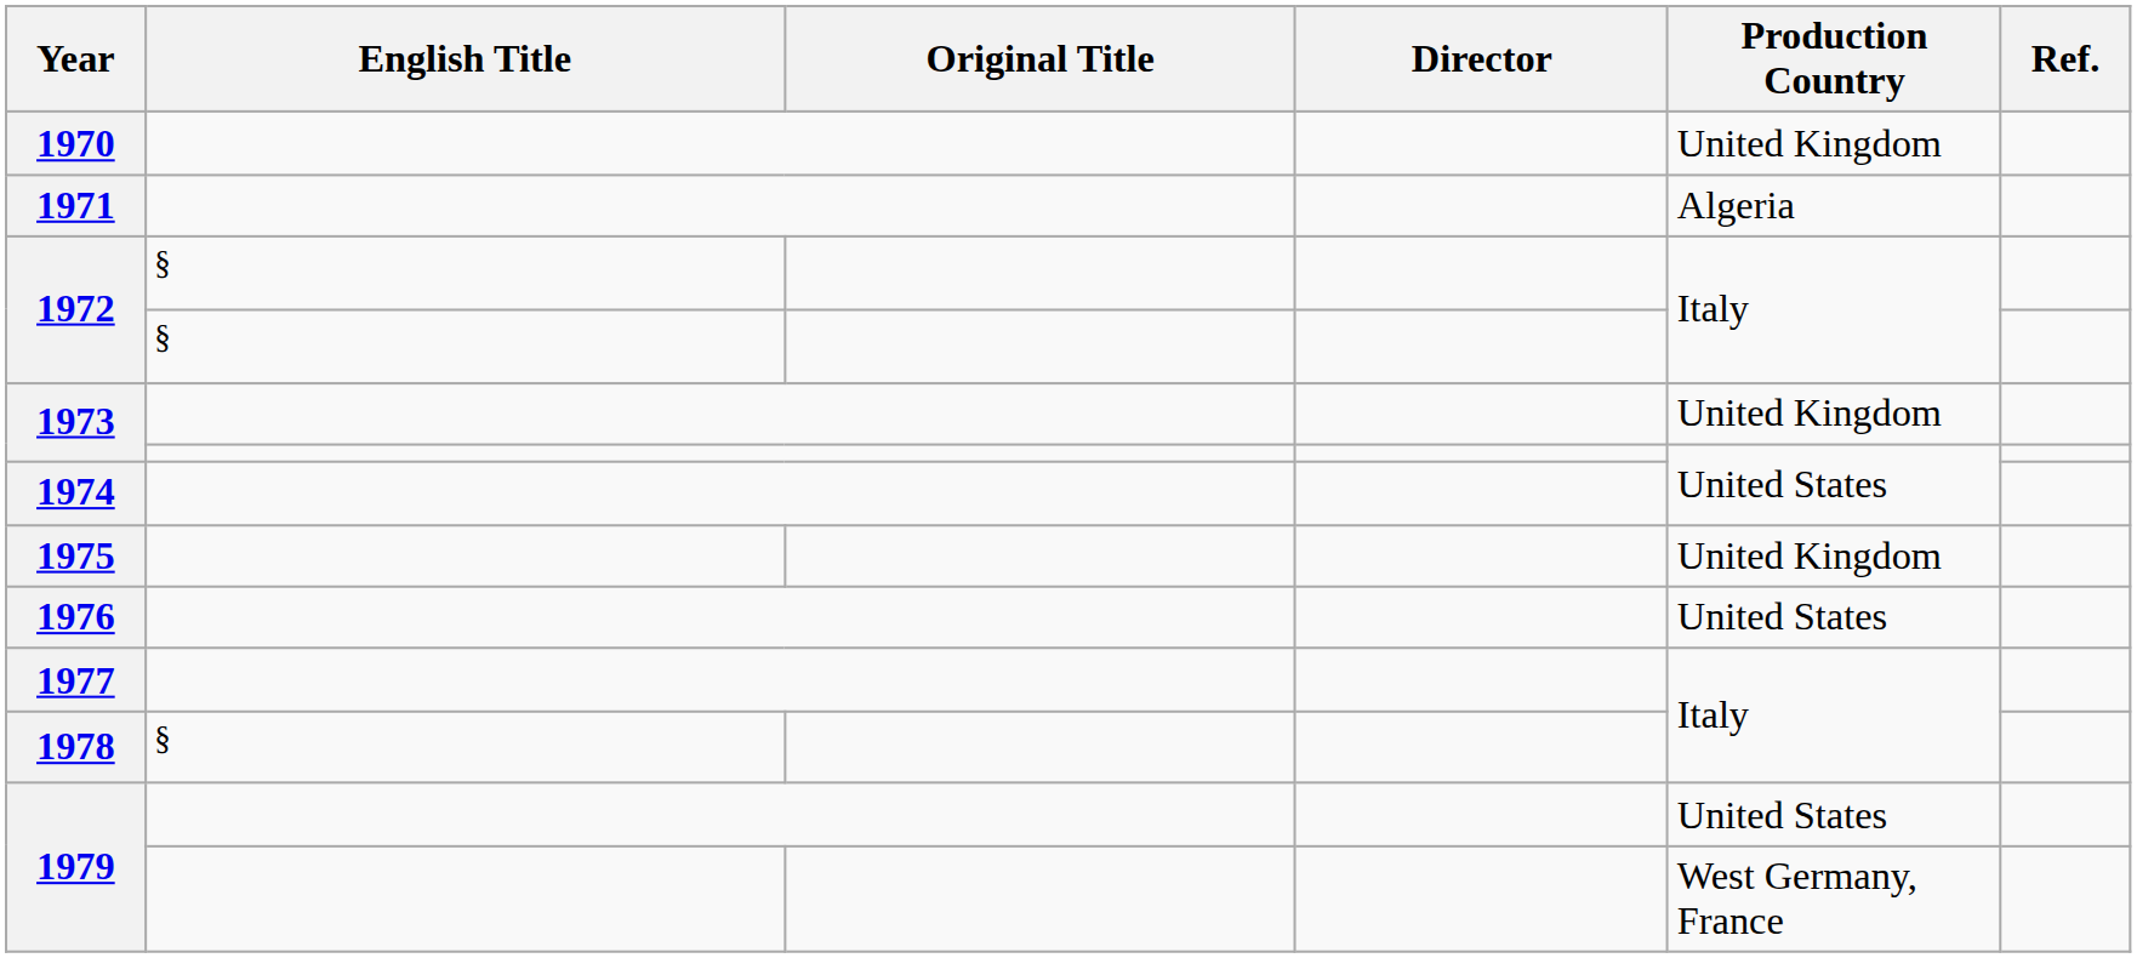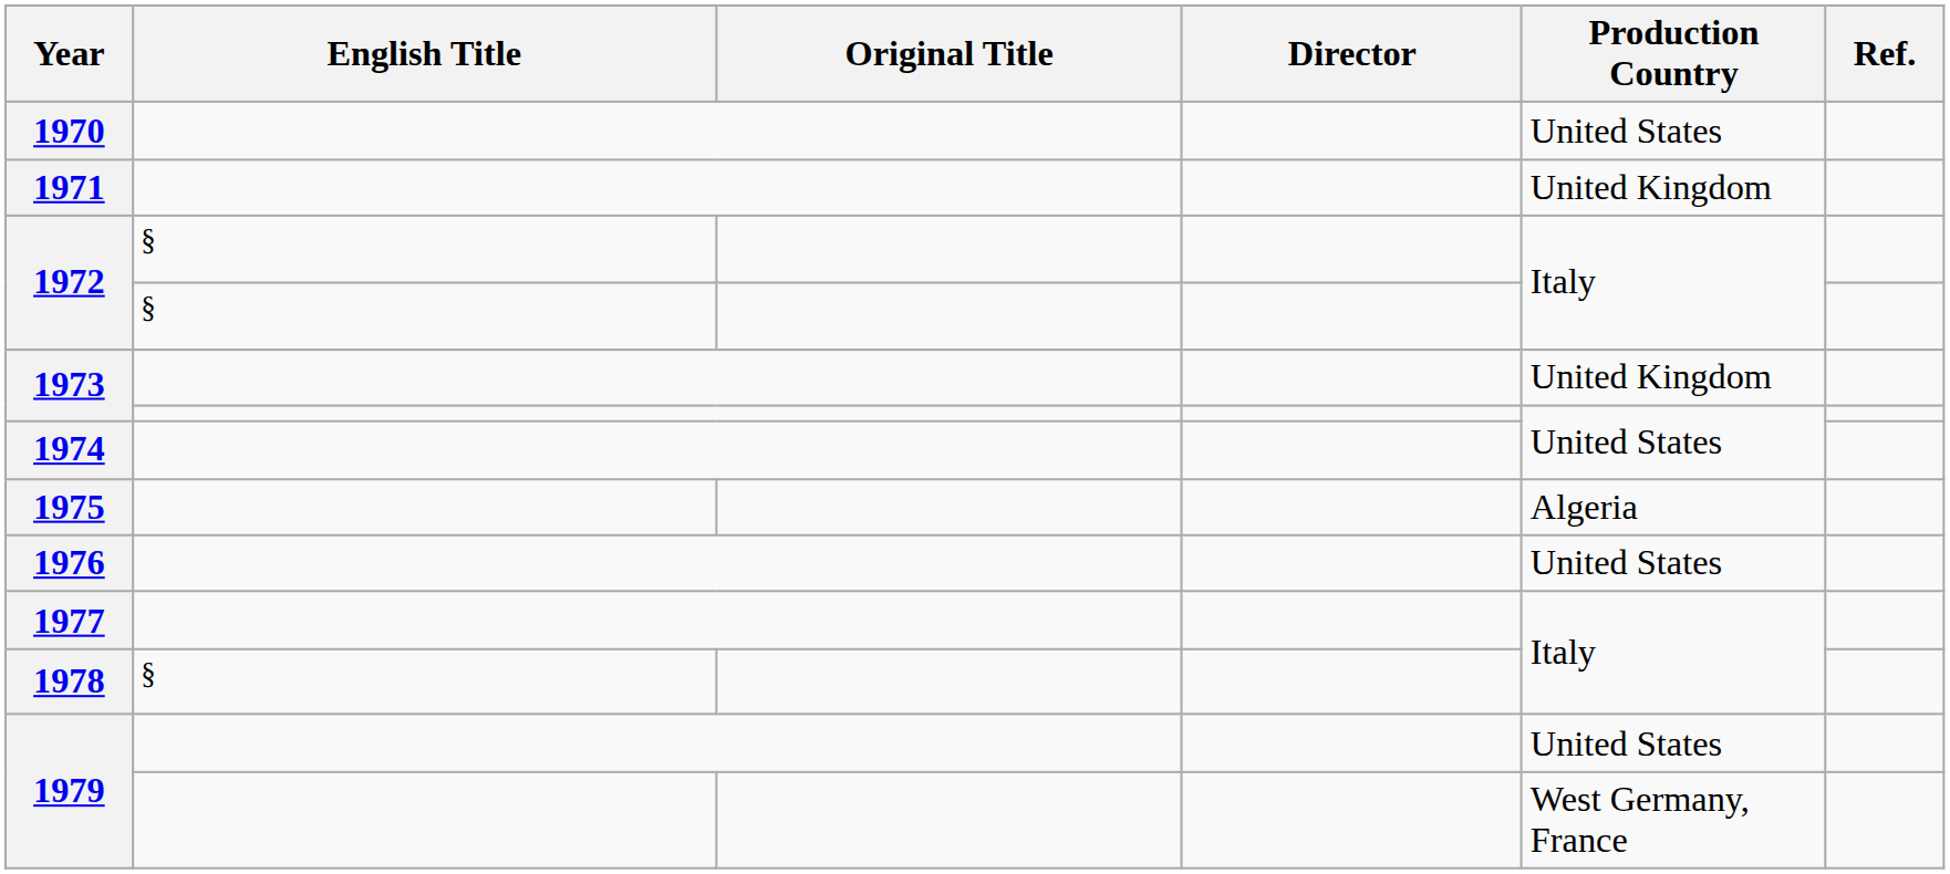1970 | Production Country: United Kingdom -> United States
1971 | Production Country: Algeria -> United Kingdom
1975 | Production Country: United Kingdom -> Algeria
